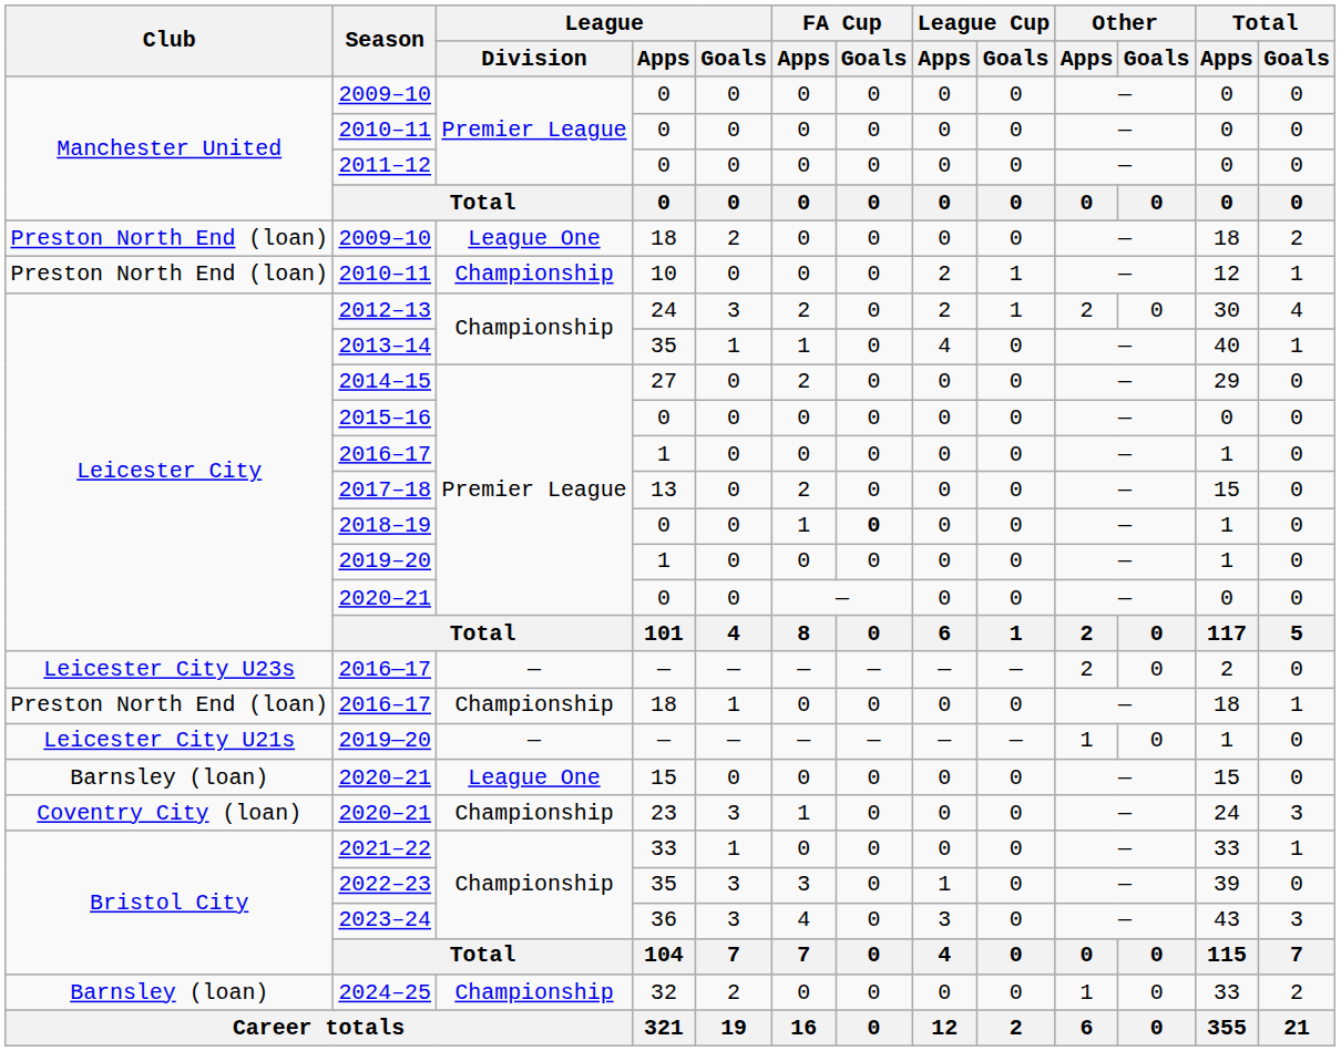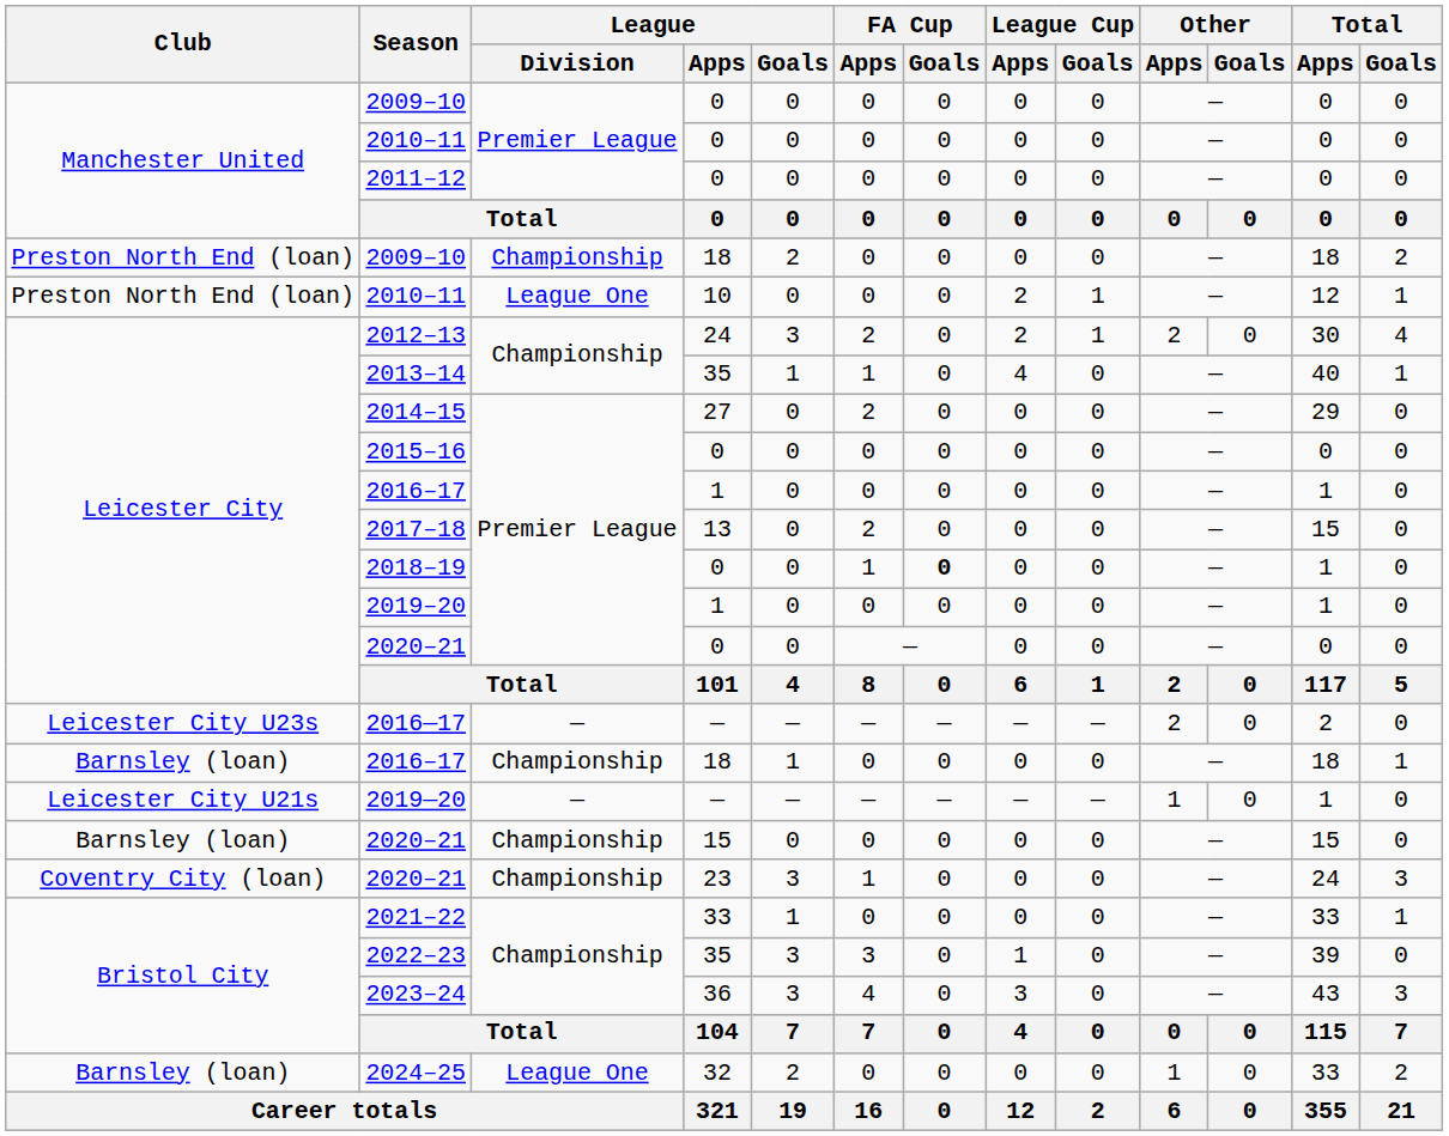2009–10 / 18 | League / Division: League One -> Championship
2010–11 / 10 | League / Division: Championship -> League One
2016–17 / 18 | Club: Preston North End (loan) -> Barnsley (loan)
2020–21 / 15 | League / Division: League One -> Championship
2024–25 | League / Division: Championship -> League One
